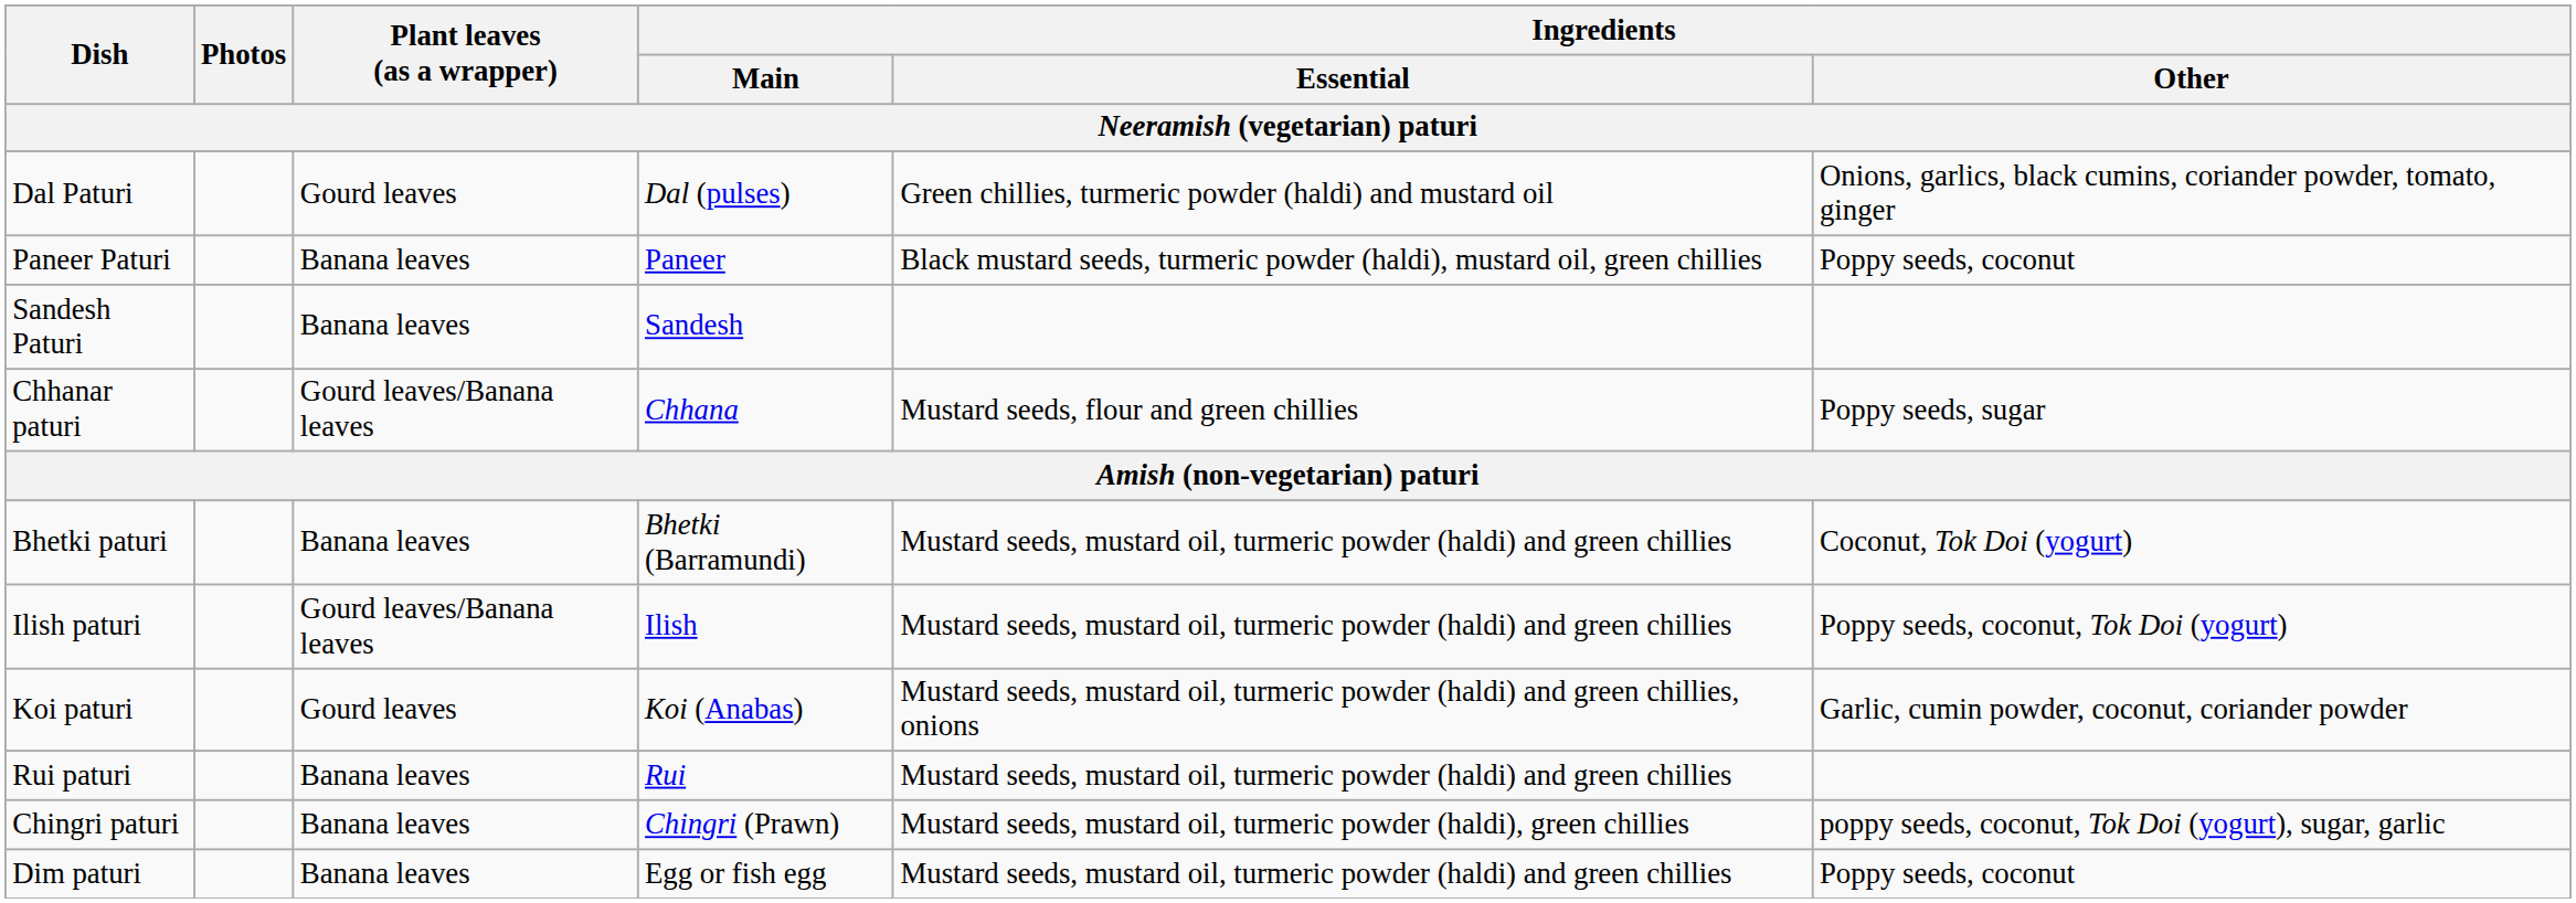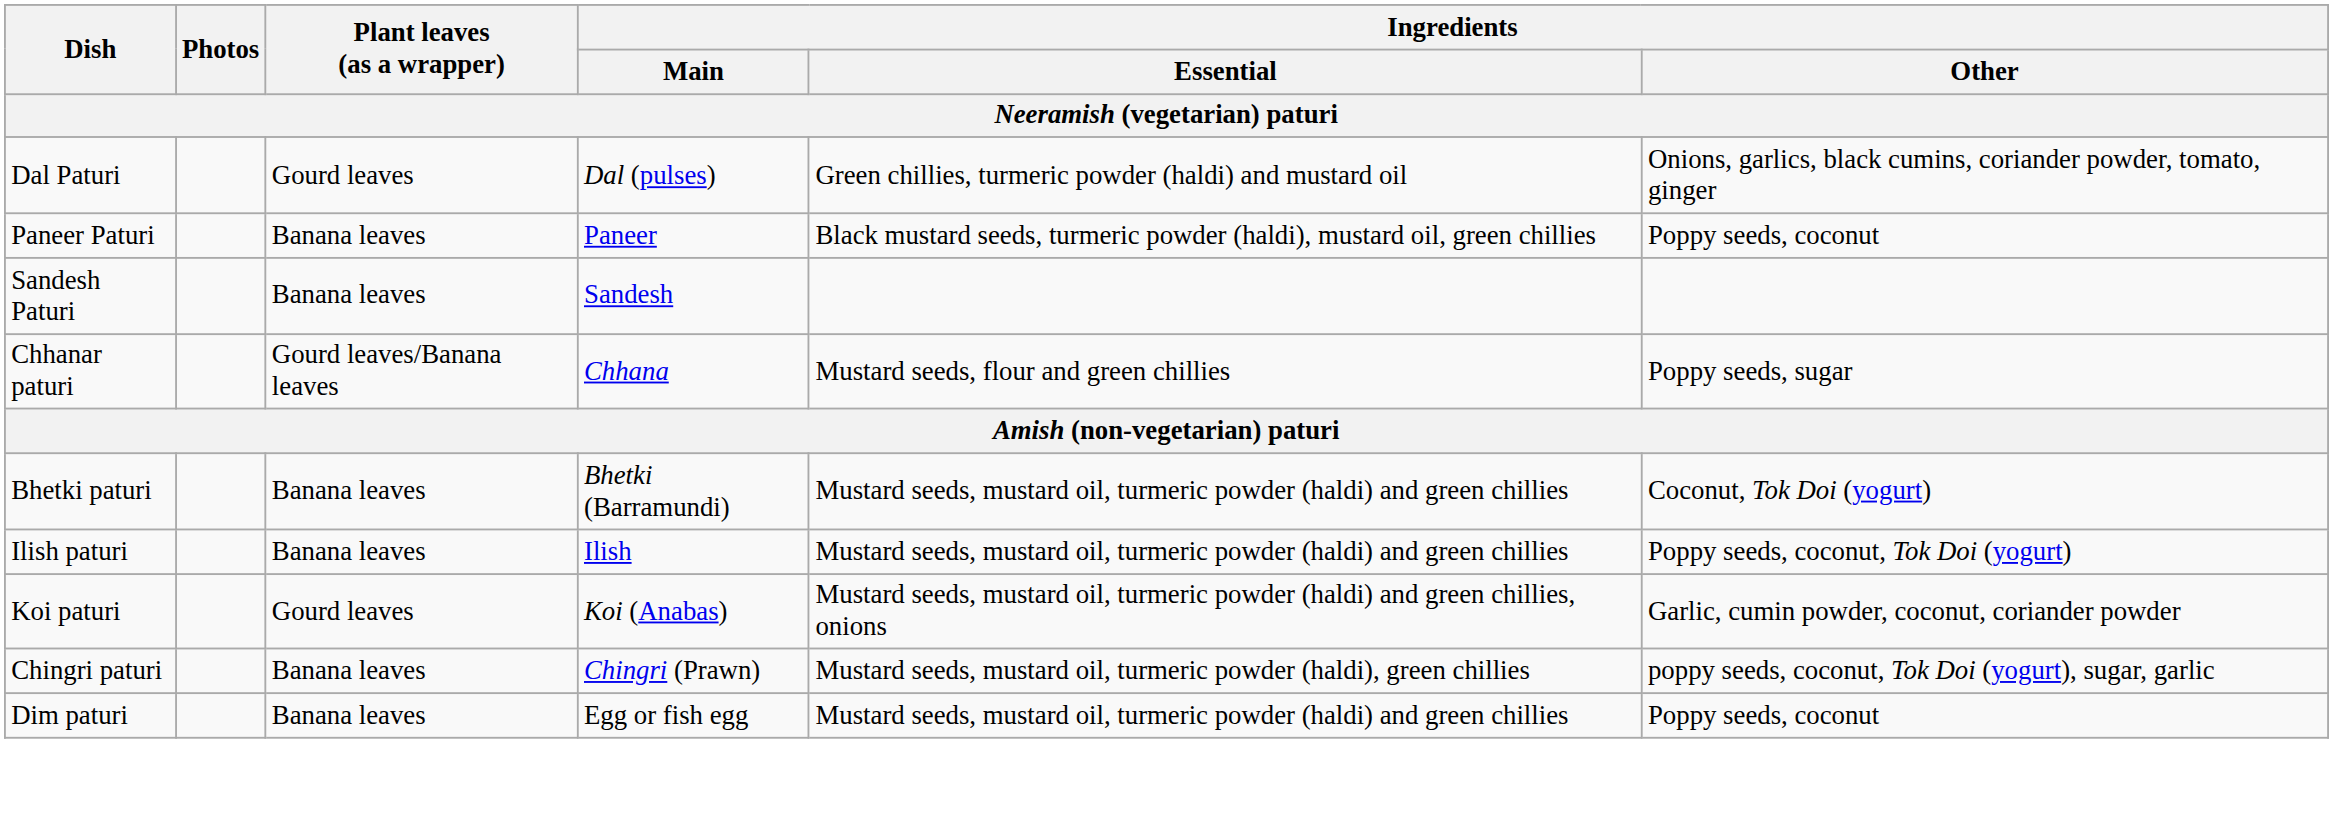Ilish paturi | Plant leaves (as a wrapper): Gourd leaves/Banana leaves -> Banana leaves
- row: Rui paturi | Banana leaves | Rui | Mustard seeds, mustard oil, turmeric powder (haldi) and green chillies
